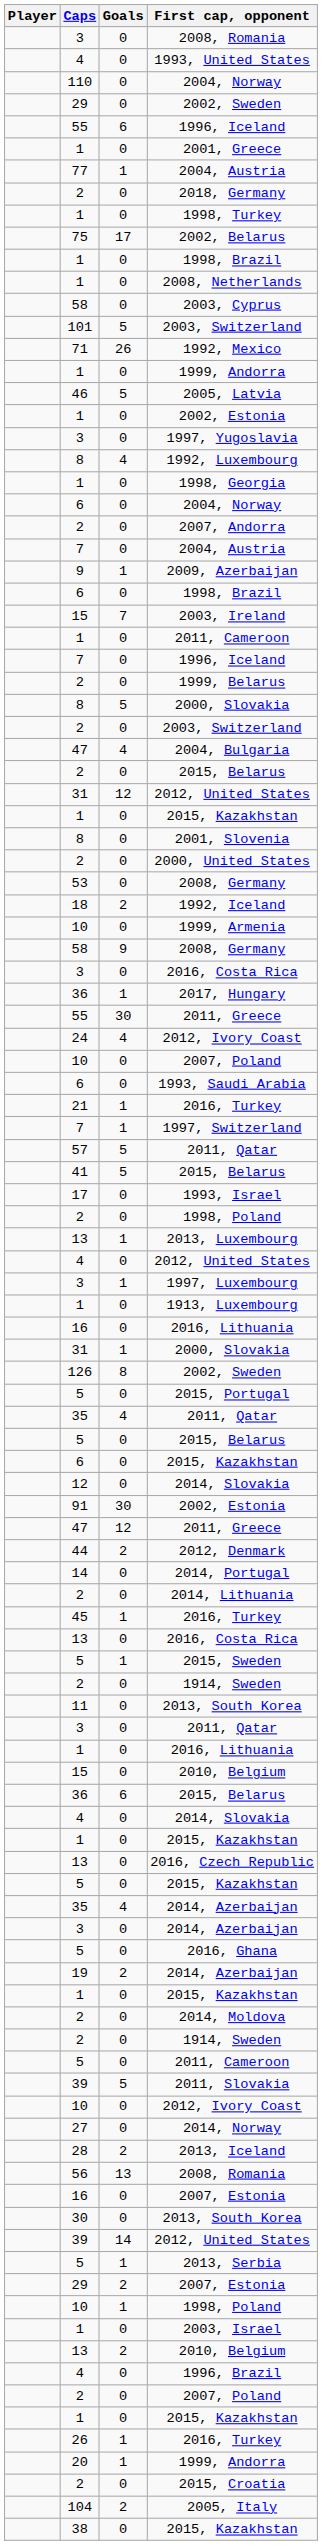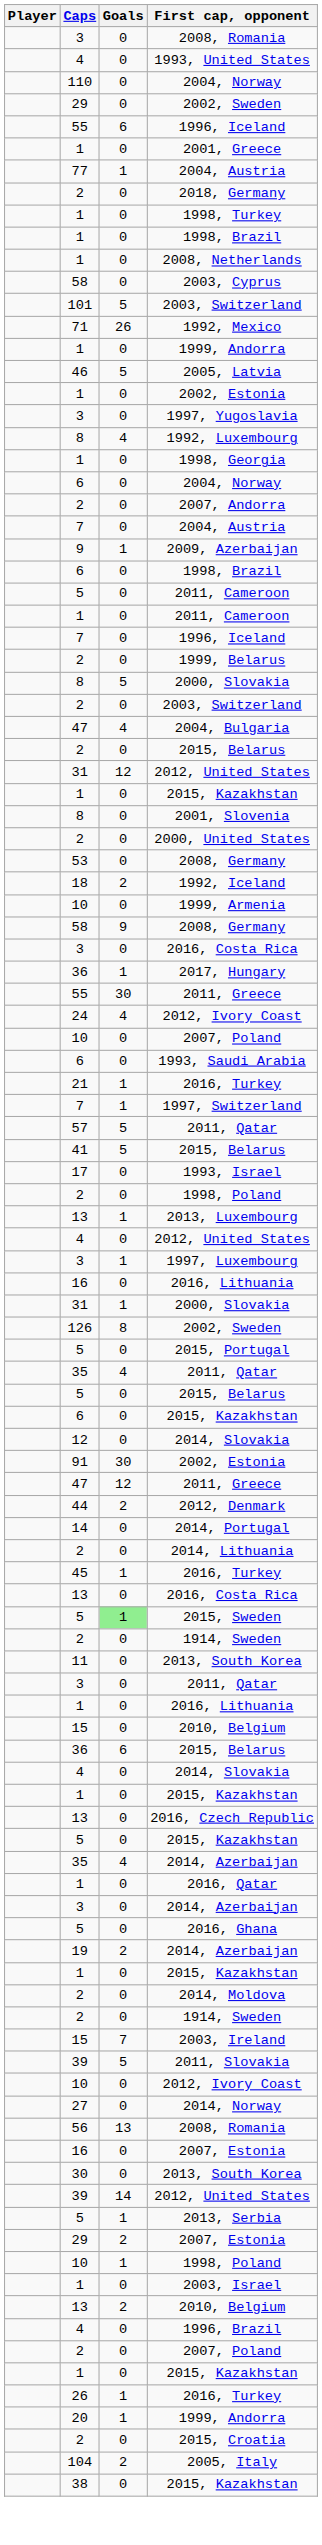- row: 75 | 17 | 2002, Belarus
rows swapped: 2003, Ireland <-> 5 / 2011, Cameroon
- row: 1 | 0 | 1913, Luxembourg
2015, Sweden | Goals: no background -> lightgreen background
+ row: 1 | 0 | 2016, Qatar
- row: 28 | 2 | 2013, Iceland
